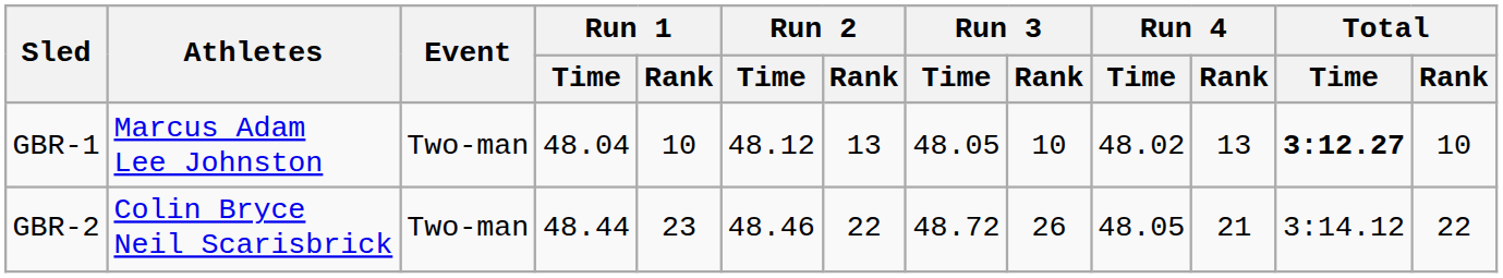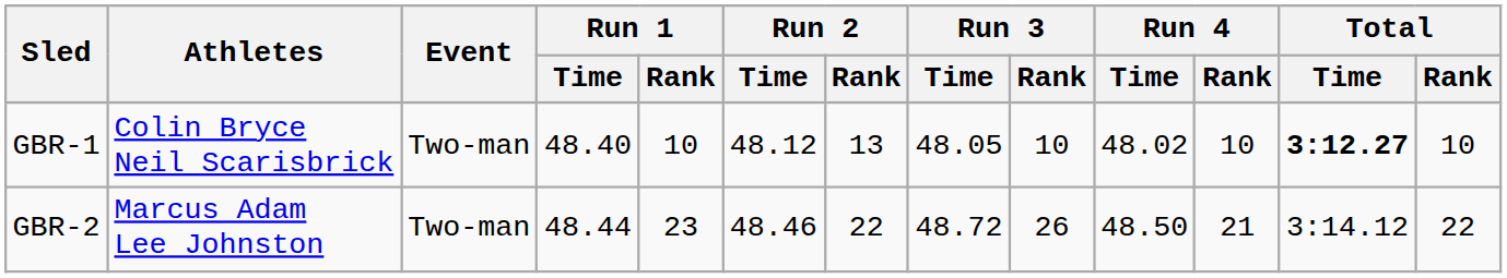GBR-1 | Athletes: Marcus Adam Lee Johnston -> Colin Bryce Neil Scarisbrick
GBR-1 | Run 1 / Time: 48.04 -> 48.40
GBR-1 | Run 4 / Rank: 13 -> 10
GBR-2 | Athletes: Colin Bryce Neil Scarisbrick -> Marcus Adam Lee Johnston
GBR-2 | Run 4 / Time: 48.05 -> 48.50
